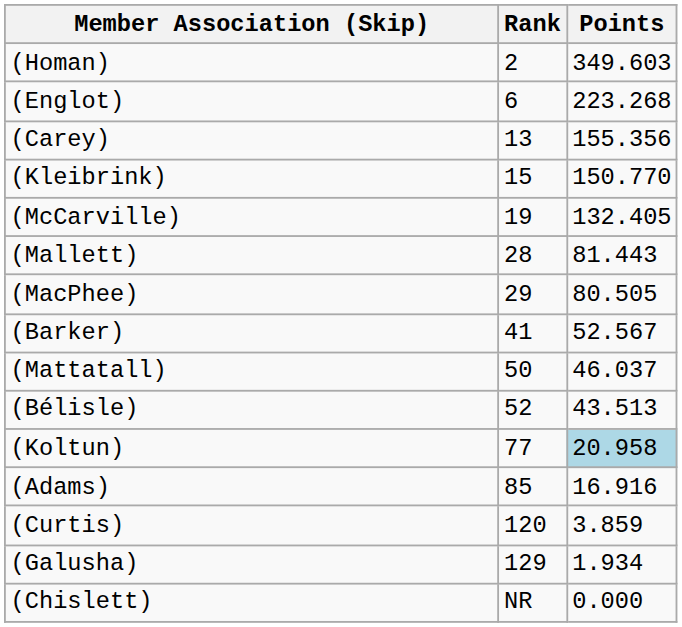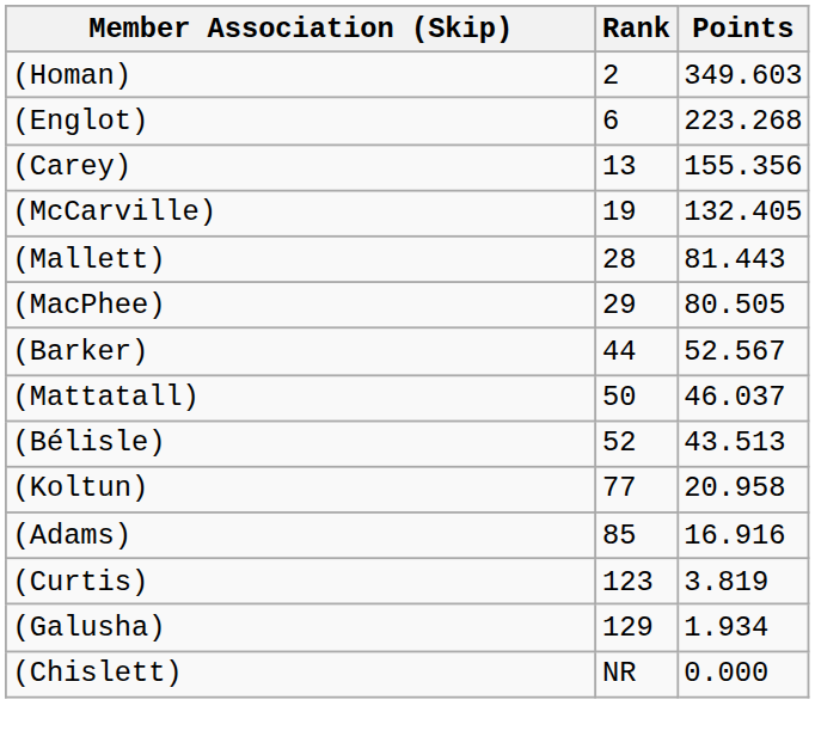- row: (Kleibrink) | 15 | 150.770
(Barker) | Rank: 41 -> 44
(Koltun) | Points: lightblue background -> no background
(Curtis) | Rank: 120 -> 123
(Curtis) | Points: 3.859 -> 3.819
